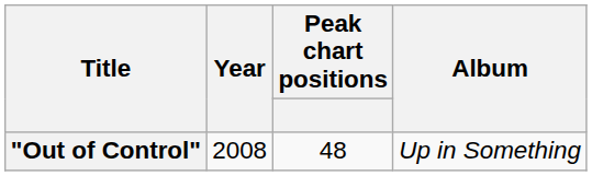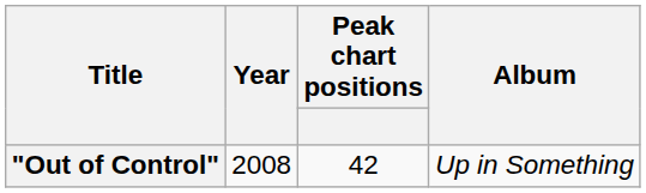"Out of Control" | Peak chart positions: 48 -> 42
